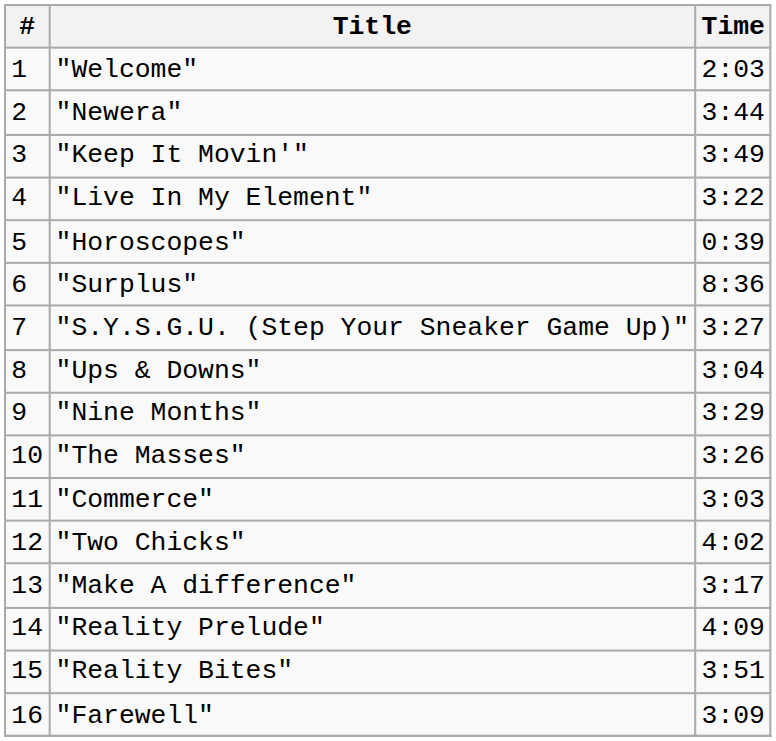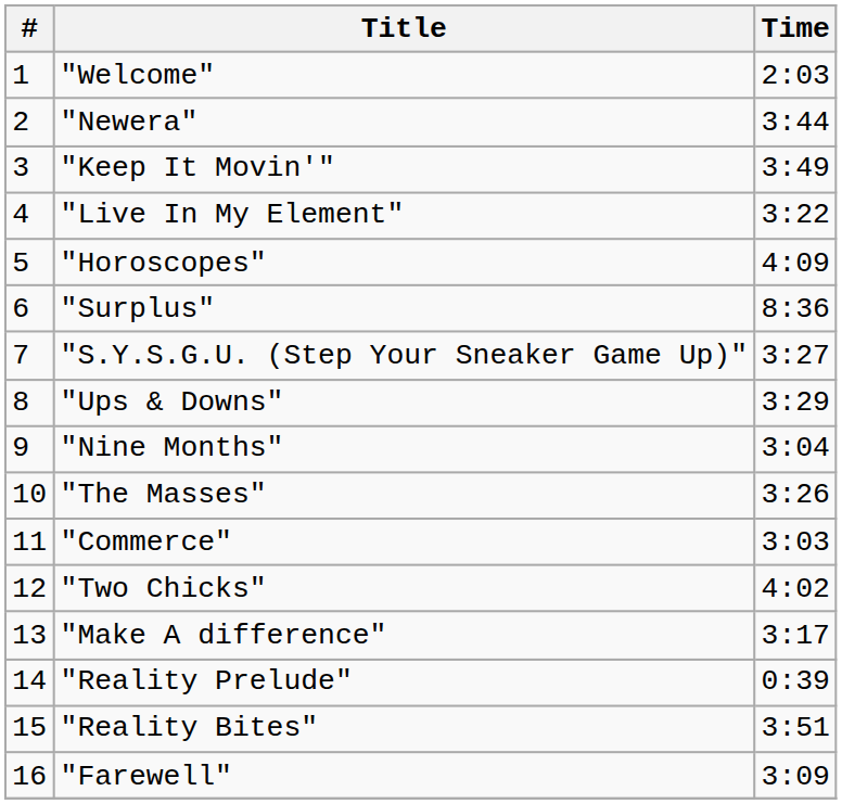"Horoscopes" | Time: 0:39 -> 4:09
"Ups & Downs" | Time: 3:04 -> 3:29
"Nine Months" | Time: 3:29 -> 3:04
"Reality Prelude" | Time: 4:09 -> 0:39
